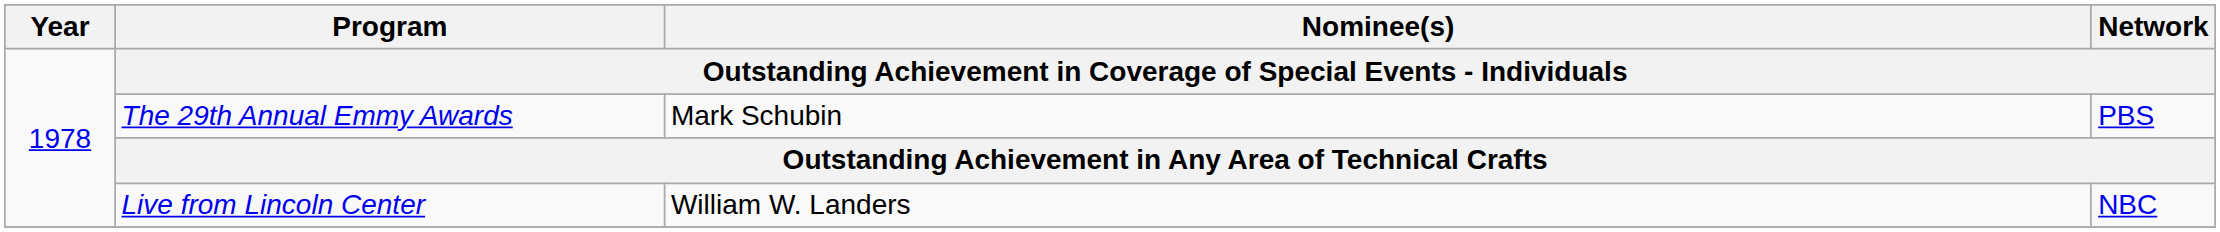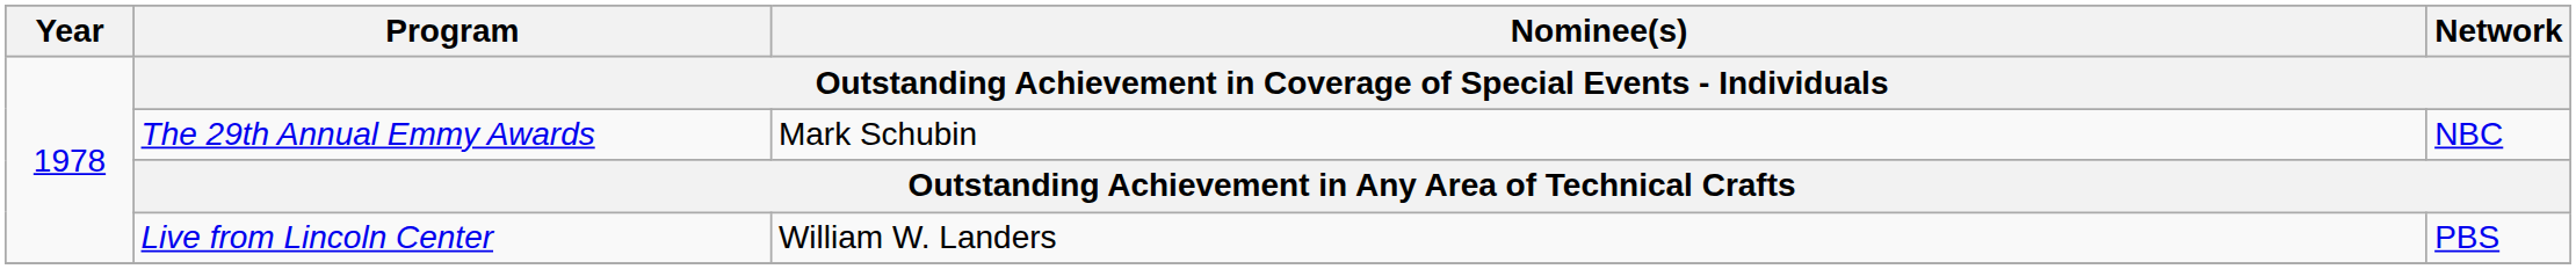The 29th Annual Emmy Awards | Network: PBS -> NBC
Live from Lincoln Center | Network: NBC -> PBS
